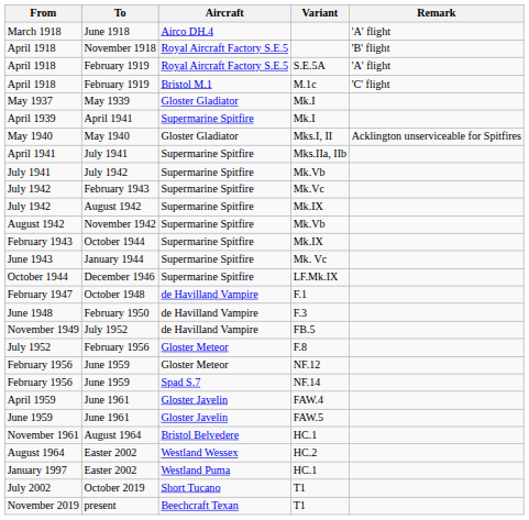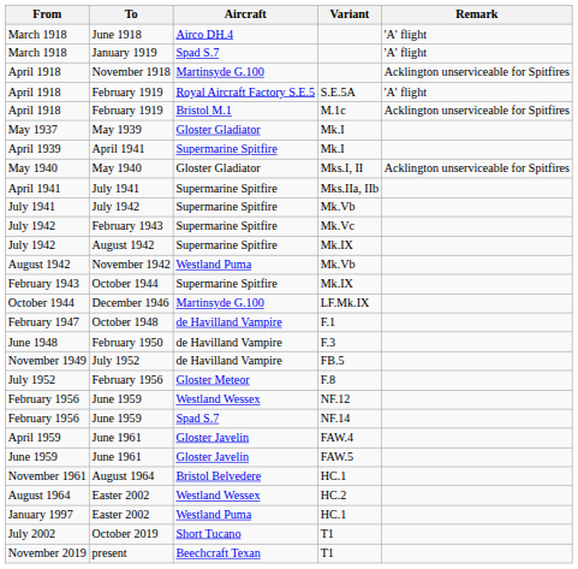+ row: March 1918 | January 1919 | Spad S.7 | 'A' flight
November 1918 | Aircraft: Royal Aircraft Factory S.E.5 -> Martinsyde G.100
November 1918 | Remark: 'B' flight -> Acklington unserviceable for Spitfires
February 1919 / M.1c | Remark: 'C' flight -> Acklington unserviceable for Spitfires
November 1942 | Aircraft: Supermarine Spitfire -> Westland Puma
- row: June 1943 | January 1944 | Supermarine Spitfire | Mk. Vc
December 1946 | Aircraft: Supermarine Spitfire -> Martinsyde G.100
June 1959 / NF.12 | Aircraft: Gloster Meteor -> Westland Wessex
